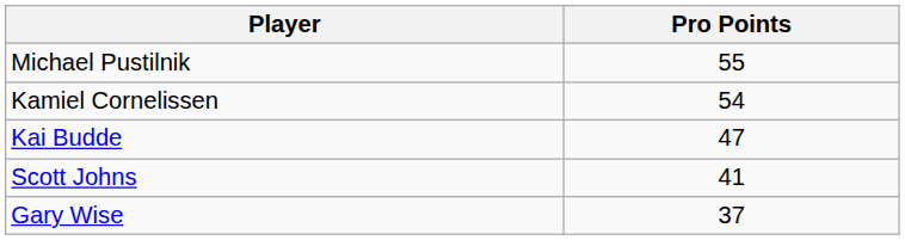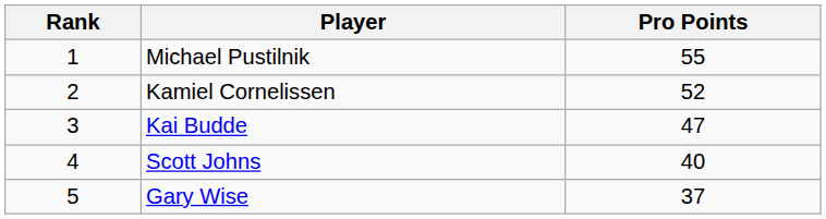+ column: Rank | 1 | 2 | 3 | 4 | 5
Kamiel Cornelissen | Pro Points: 54 -> 52
Scott Johns | Pro Points: 41 -> 40
